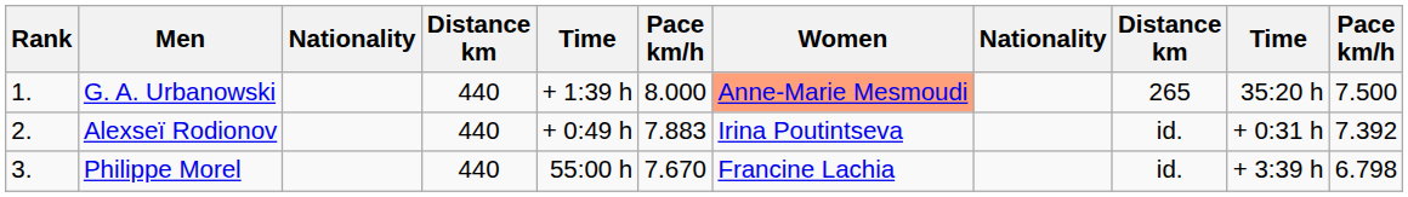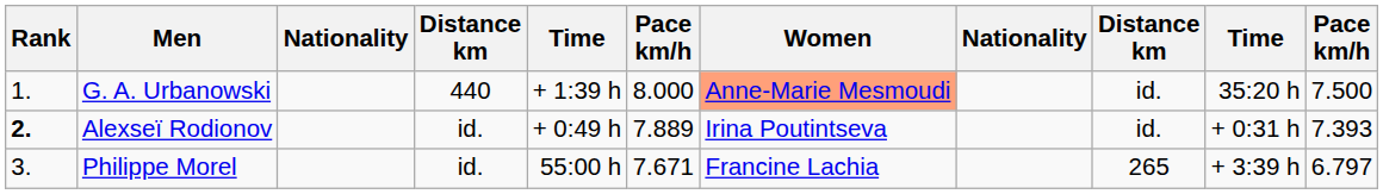G. A. Urbanowski | column 9: 265 -> id.
Alexseï Rodionov | Rank: normal -> bold
Alexseï Rodionov | column 4: 440 -> id.
Alexseï Rodionov | column 6: 7.883 -> 7.889
Alexseï Rodionov | column 11: 7.392 -> 7.393
Philippe Morel | column 4: 440 -> id.
Philippe Morel | column 6: 7.670 -> 7.671
Philippe Morel | column 9: id. -> 265
Philippe Morel | column 11: 6.798 -> 6.797
